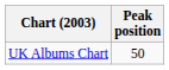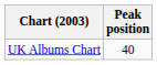UK Albums Chart | Peak position: 50 -> 40
